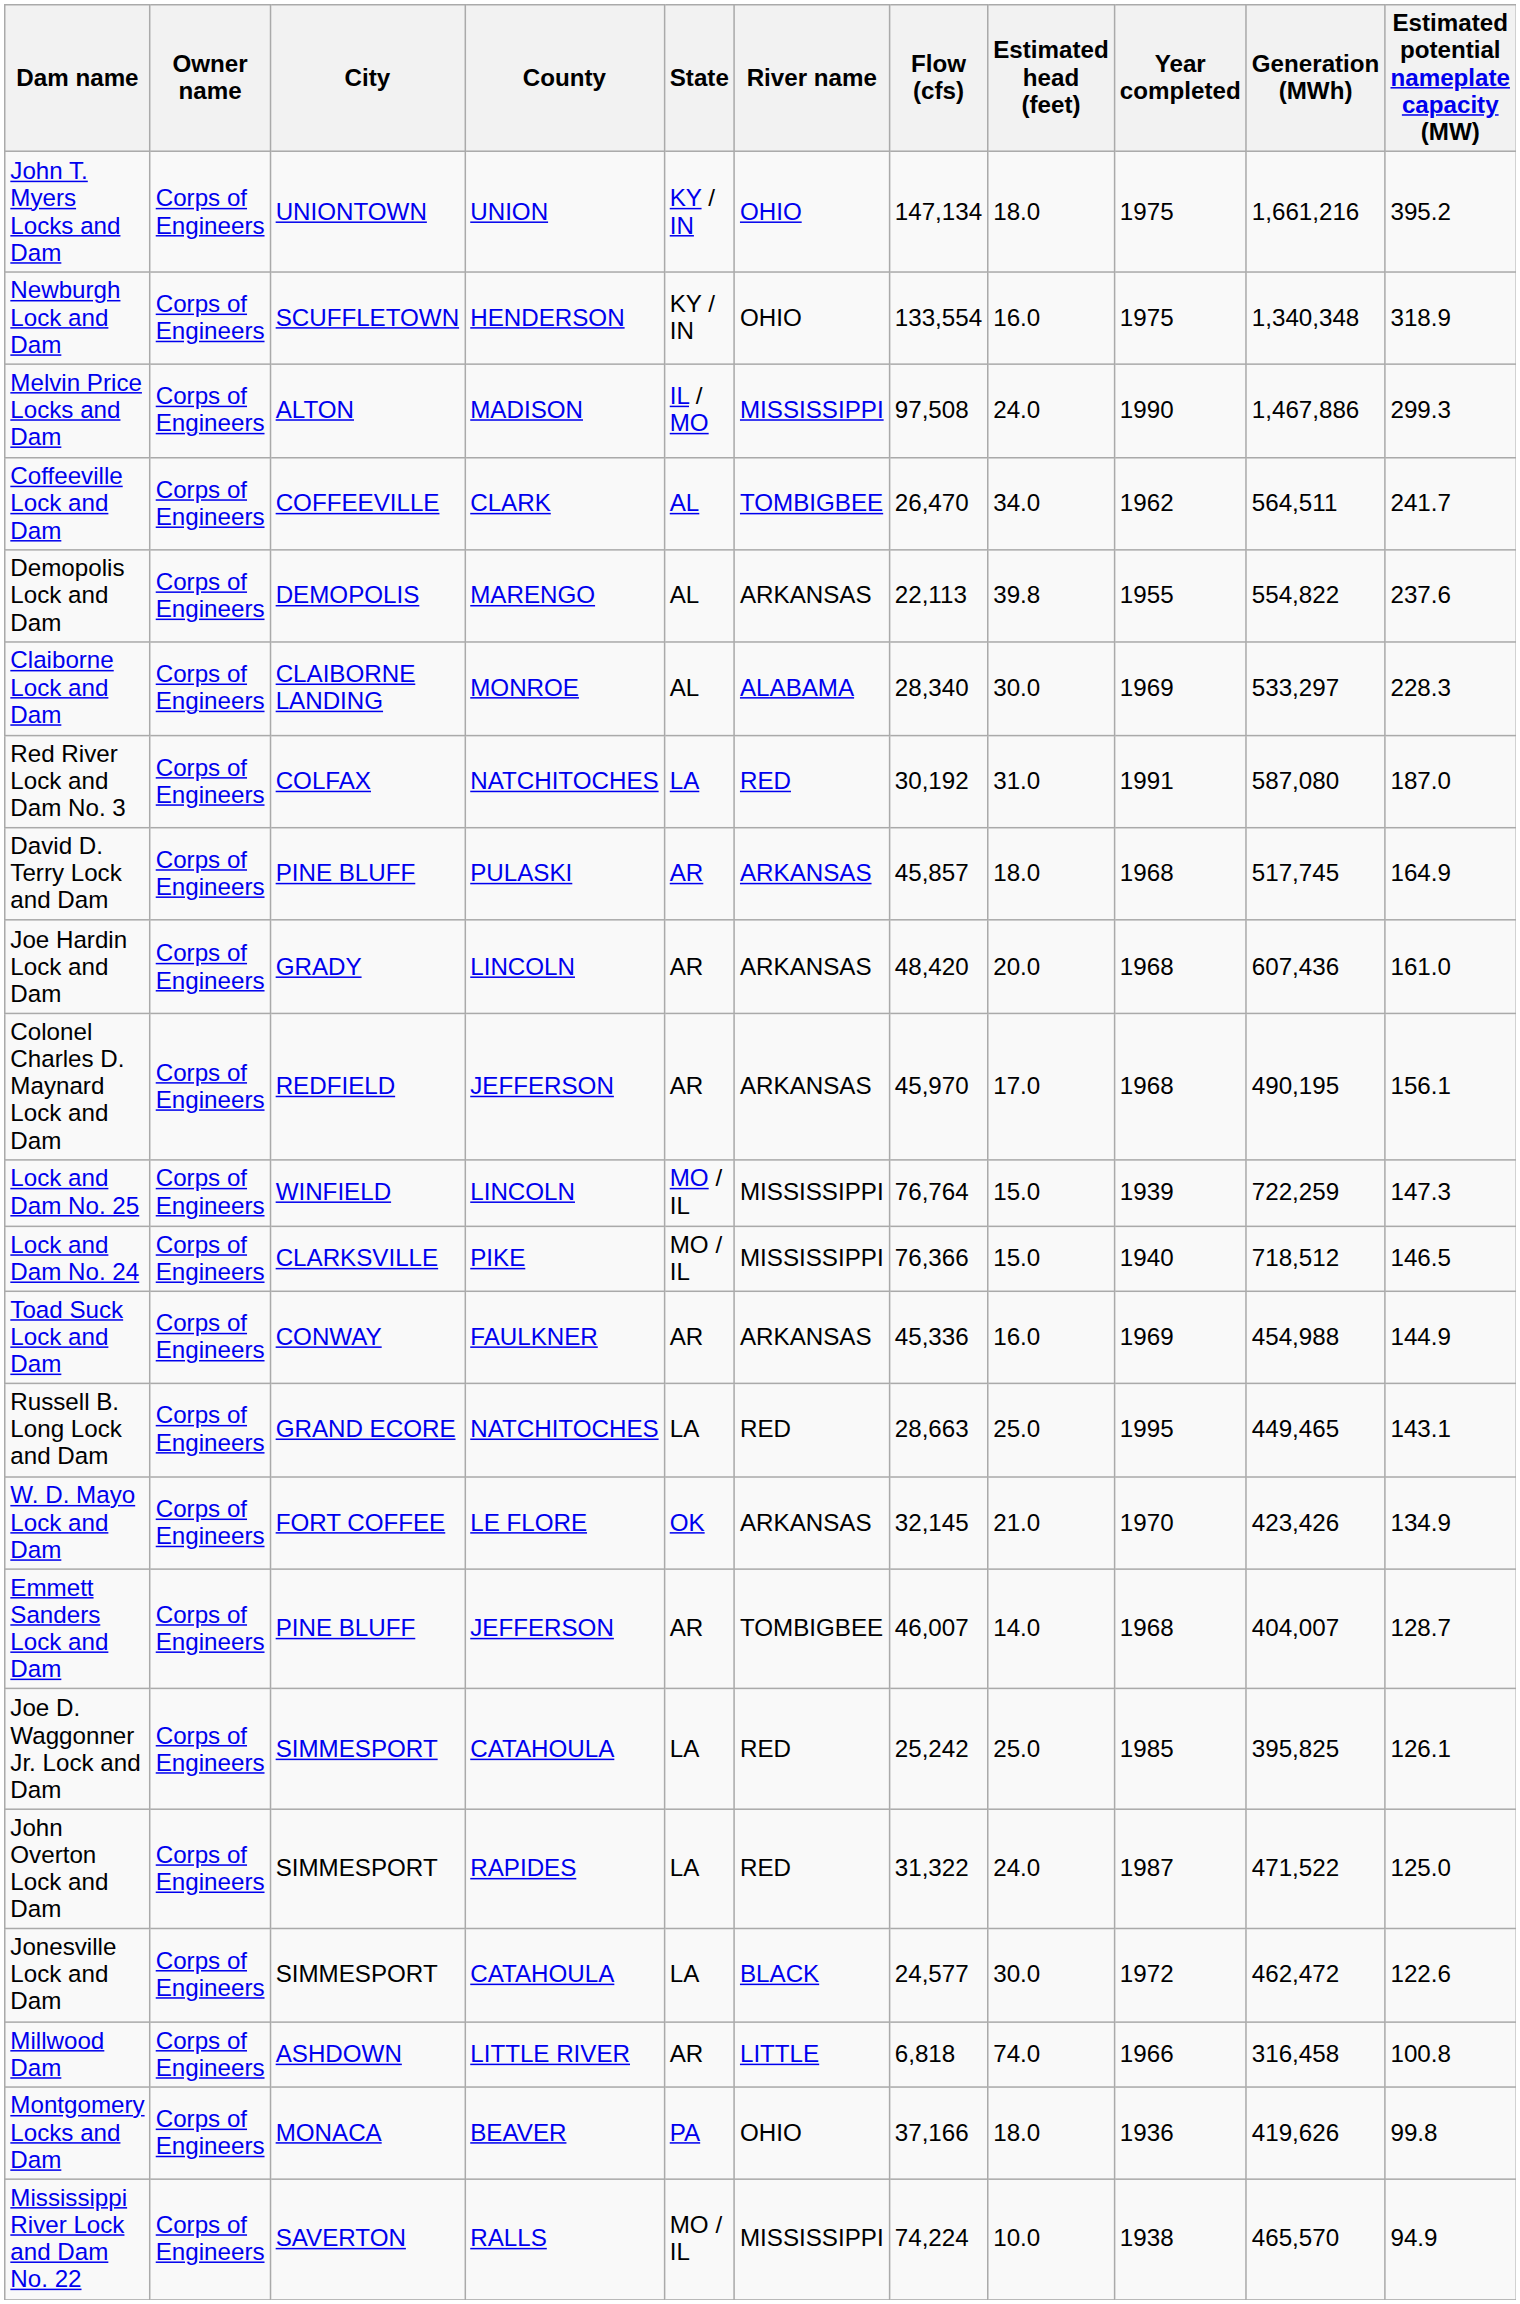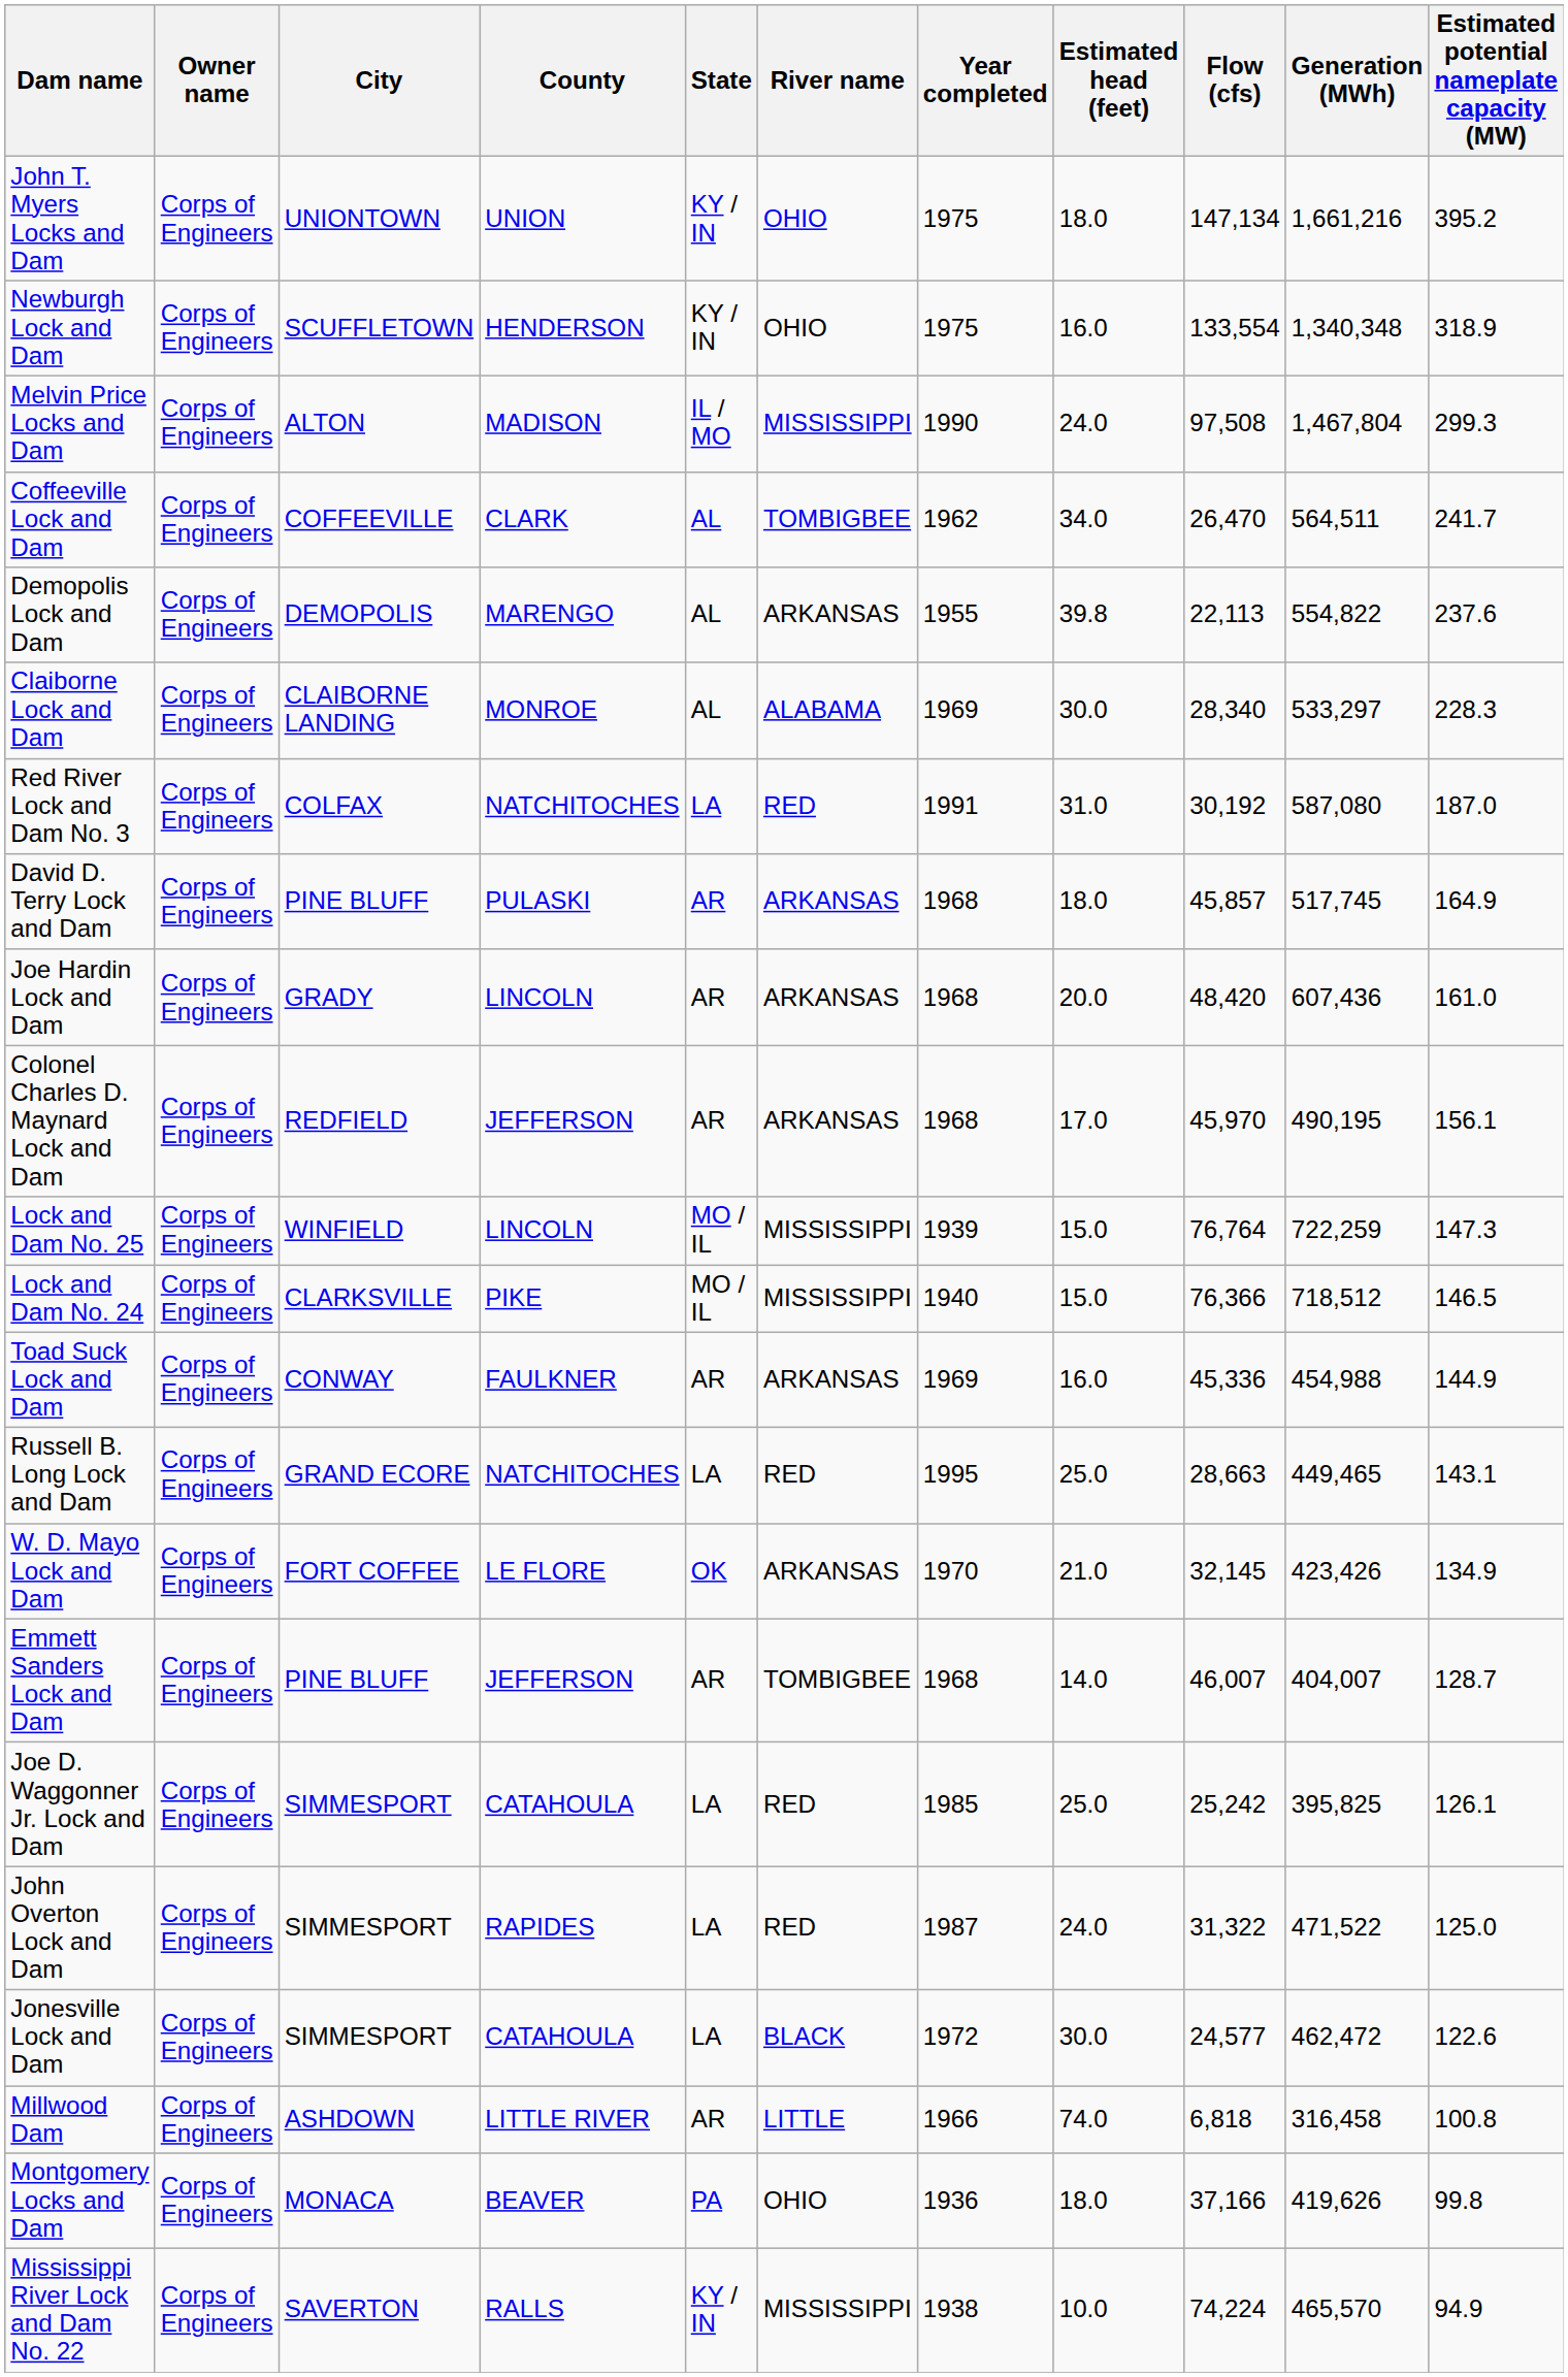columns swapped: Year completed <-> Flow (cfs)
Melvin Price Locks and Dam | Generation (MWh): 1,467,886 -> 1,467,804
Mississippi River Lock and Dam No. 22 | State: MO / IL -> KY / IN
